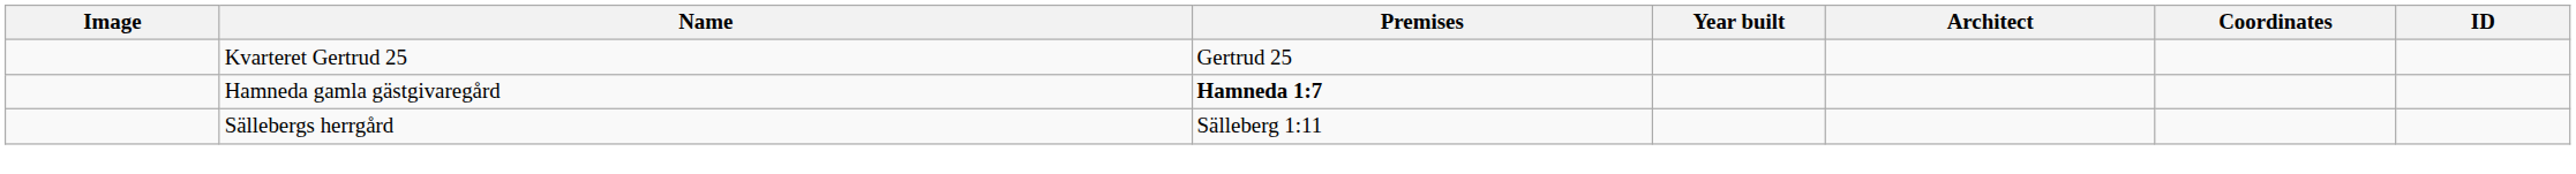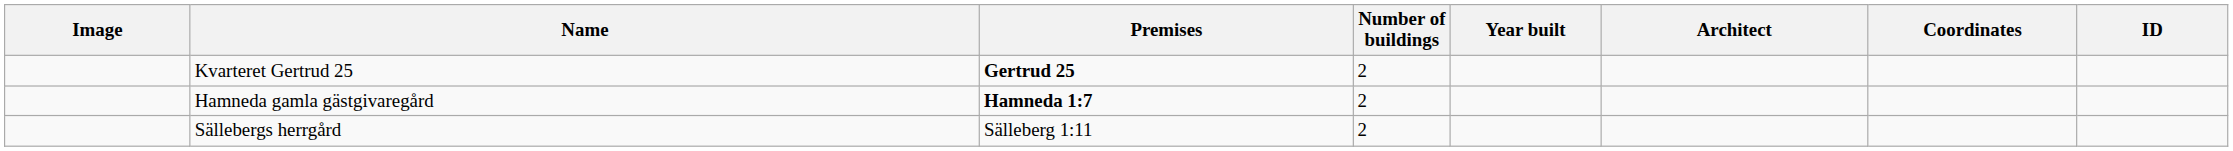+ column: Number of buildings | 2 | 2 | 2
Kvarteret Gertrud 25 | Premises: normal -> bold
